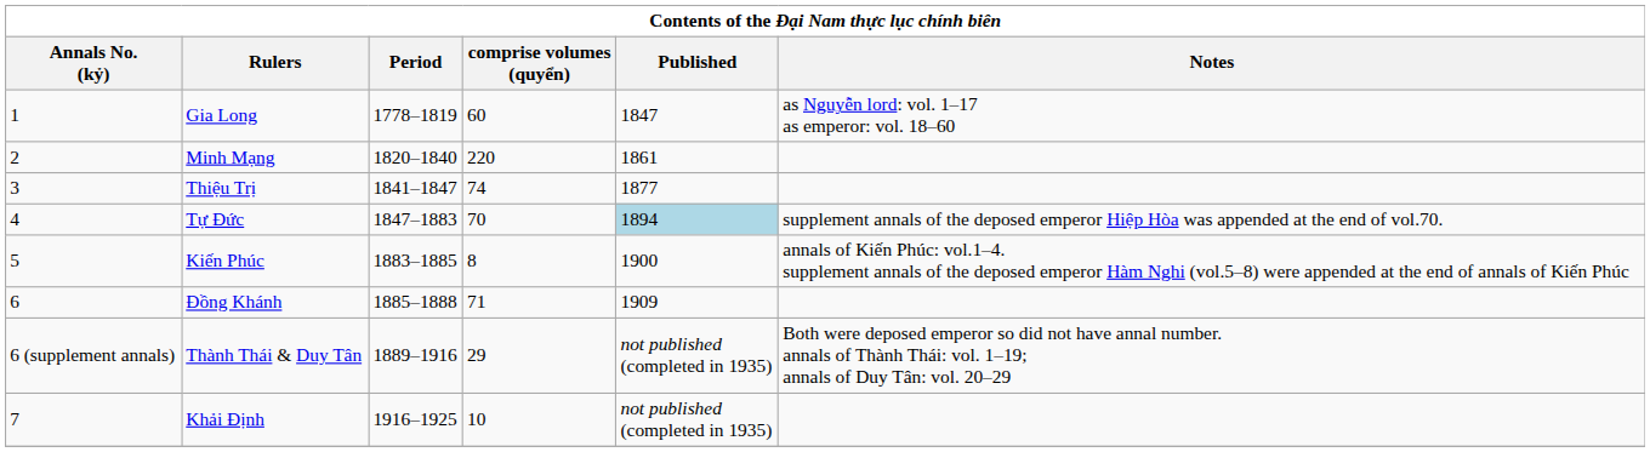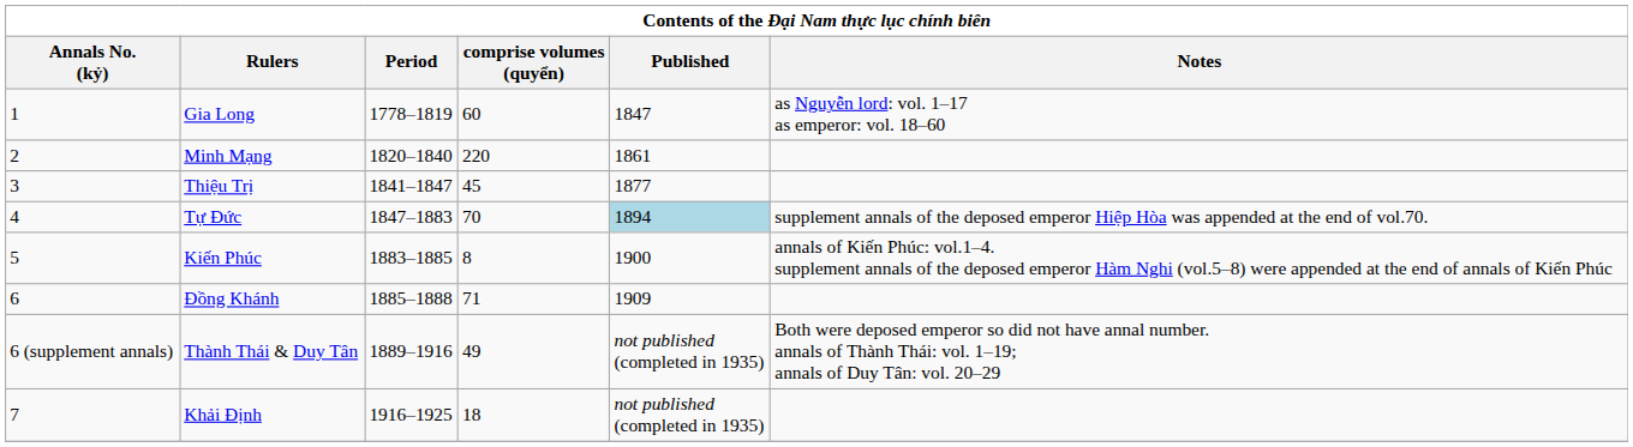Thiệu Trị | comprise volumes (quyển): 74 -> 45
Thành Thái & Duy Tân | comprise volumes (quyển): 29 -> 49
Khải Định | comprise volumes (quyển): 10 -> 18
